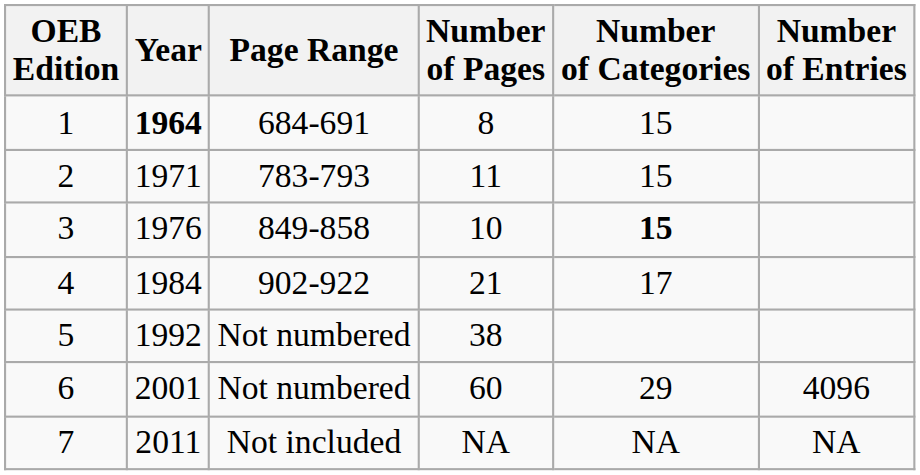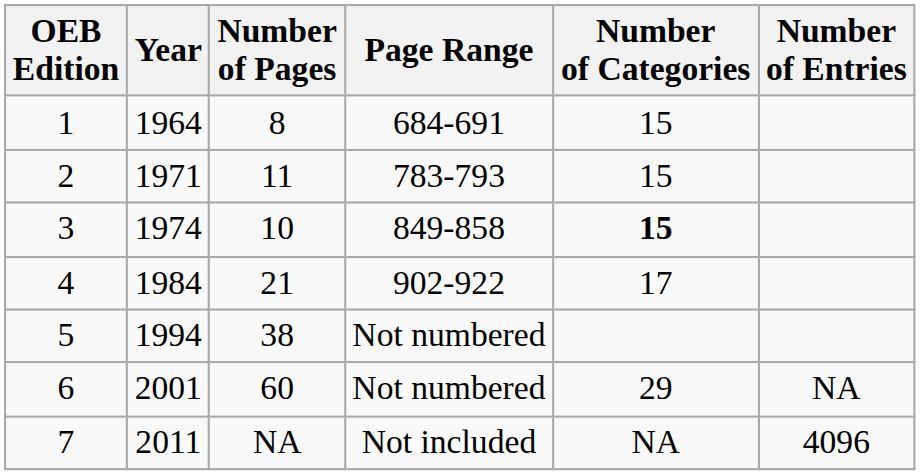columns swapped: Page Range <-> Number of Pages
1 | Year: bold -> normal
3 | Year: 1976 -> 1974
5 | Year: 1992 -> 1994
6 | Number of Entries: 4096 -> NA
7 | Number of Entries: NA -> 4096
